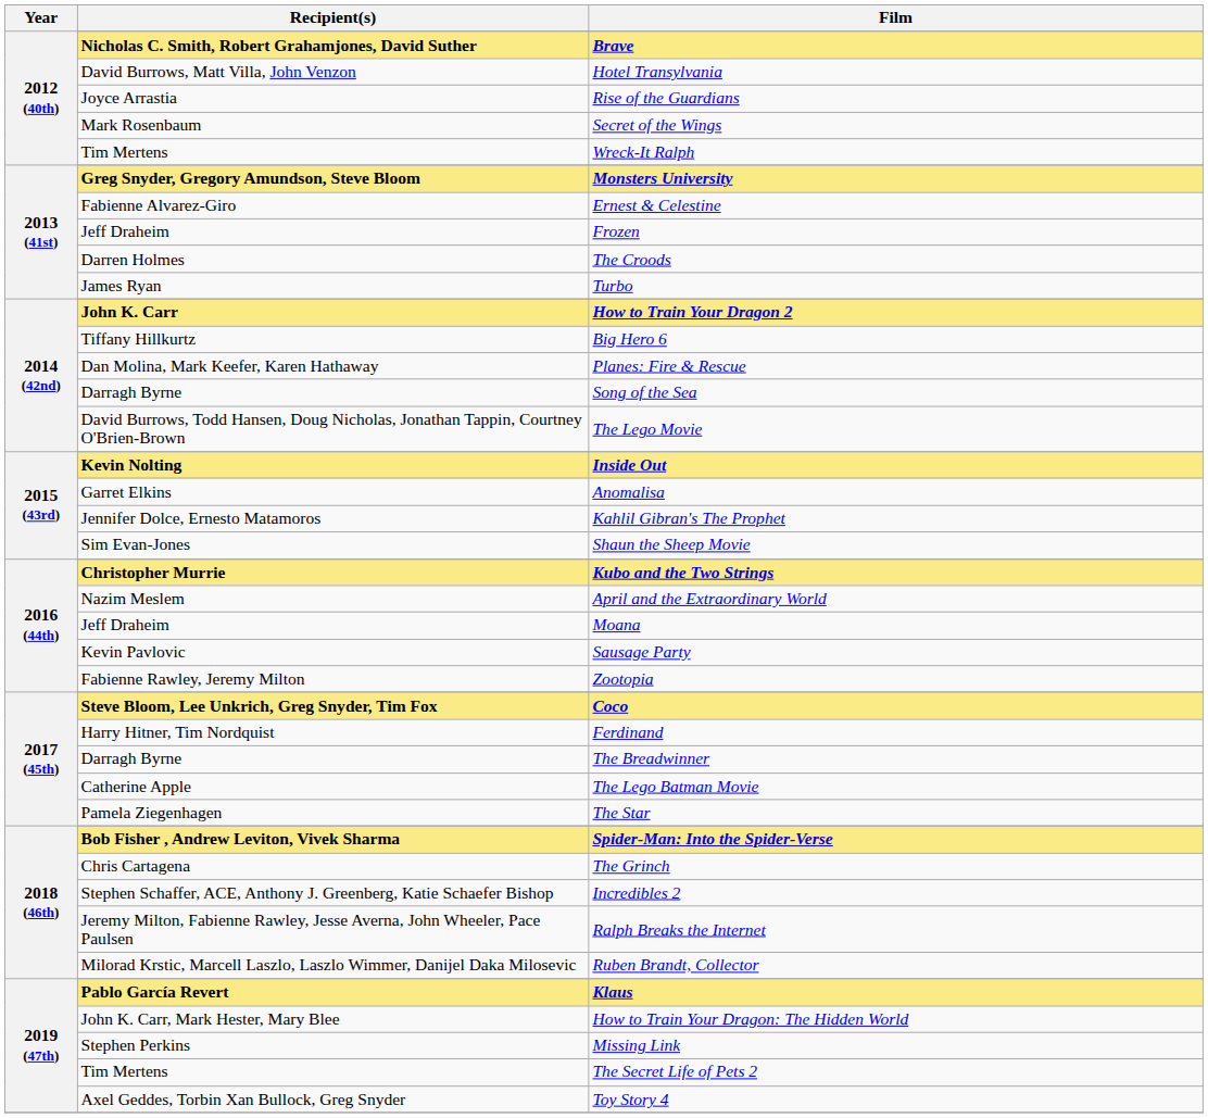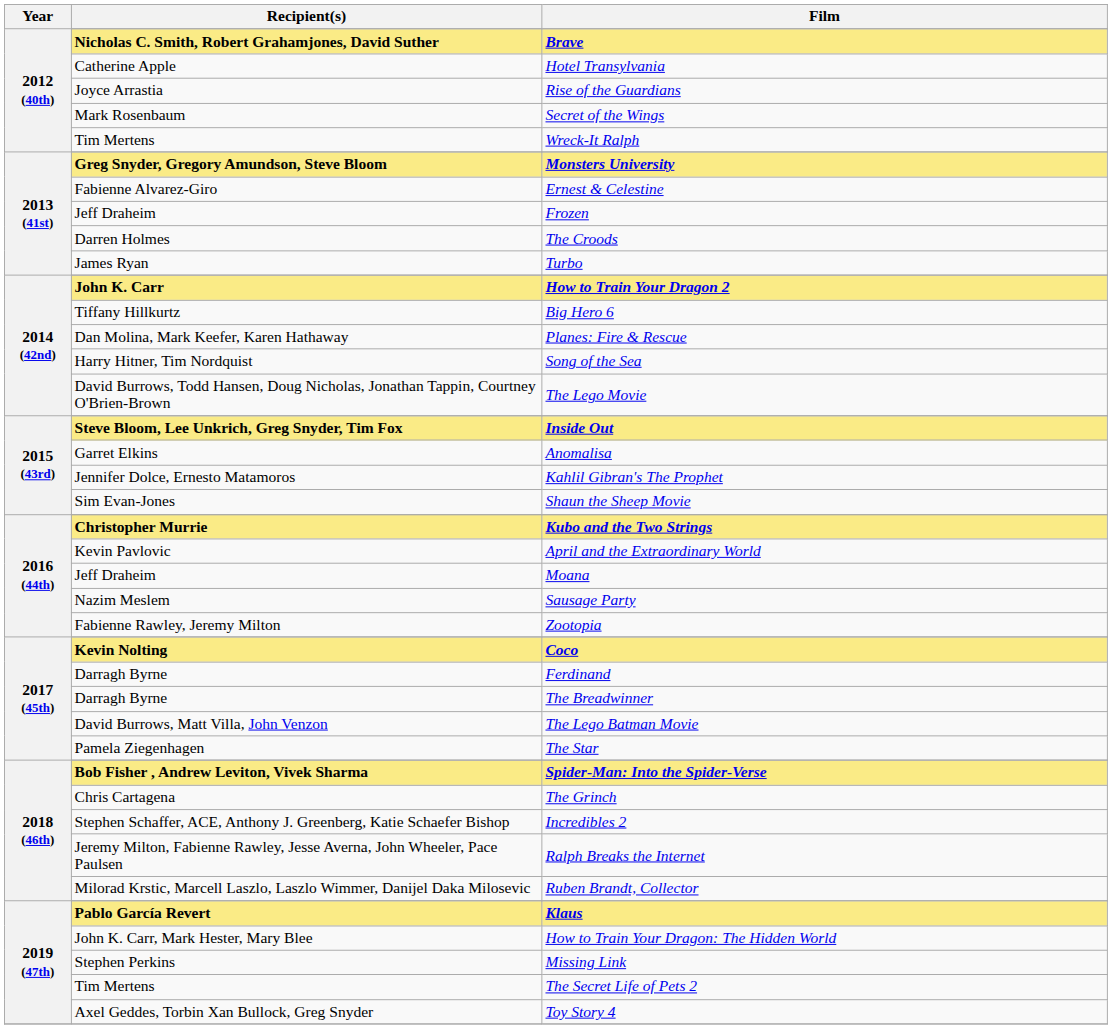Hotel Transylvania | Recipient(s): David Burrows, Matt Villa, John Venzon -> Catherine Apple
Song of the Sea | Recipient(s): Darragh Byrne -> Harry Hitner, Tim Nordquist
Inside Out | Recipient(s): Kevin Nolting -> Steve Bloom, Lee Unkrich, Greg Snyder, Tim Fox
April and the Extraordinary World | Recipient(s): Nazim Meslem -> Kevin Pavlovic
Sausage Party | Recipient(s): Kevin Pavlovic -> Nazim Meslem
Coco | Recipient(s): Steve Bloom, Lee Unkrich, Greg Snyder, Tim Fox -> Kevin Nolting
Ferdinand | Recipient(s): Harry Hitner, Tim Nordquist -> Darragh Byrne
The Lego Batman Movie | Recipient(s): Catherine Apple -> David Burrows, Matt Villa, John Venzon
